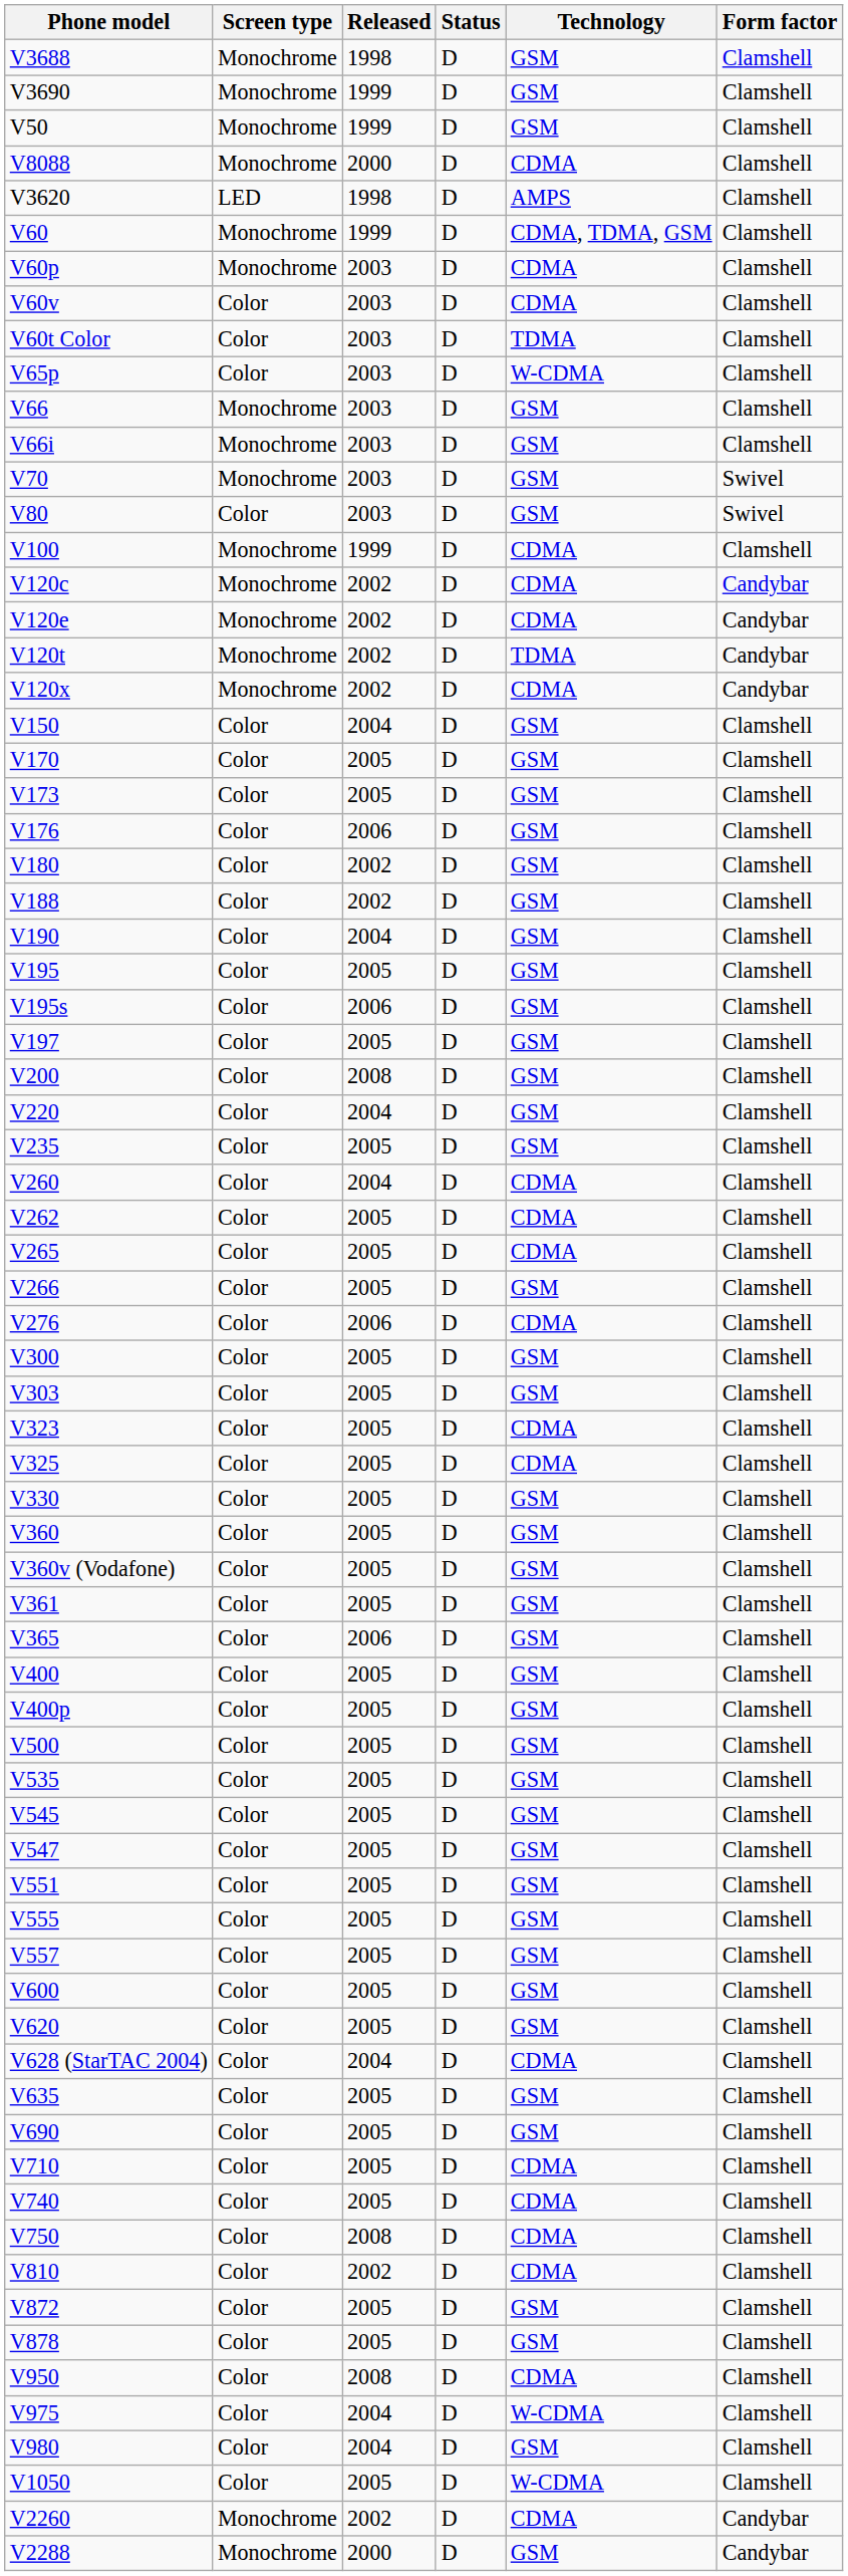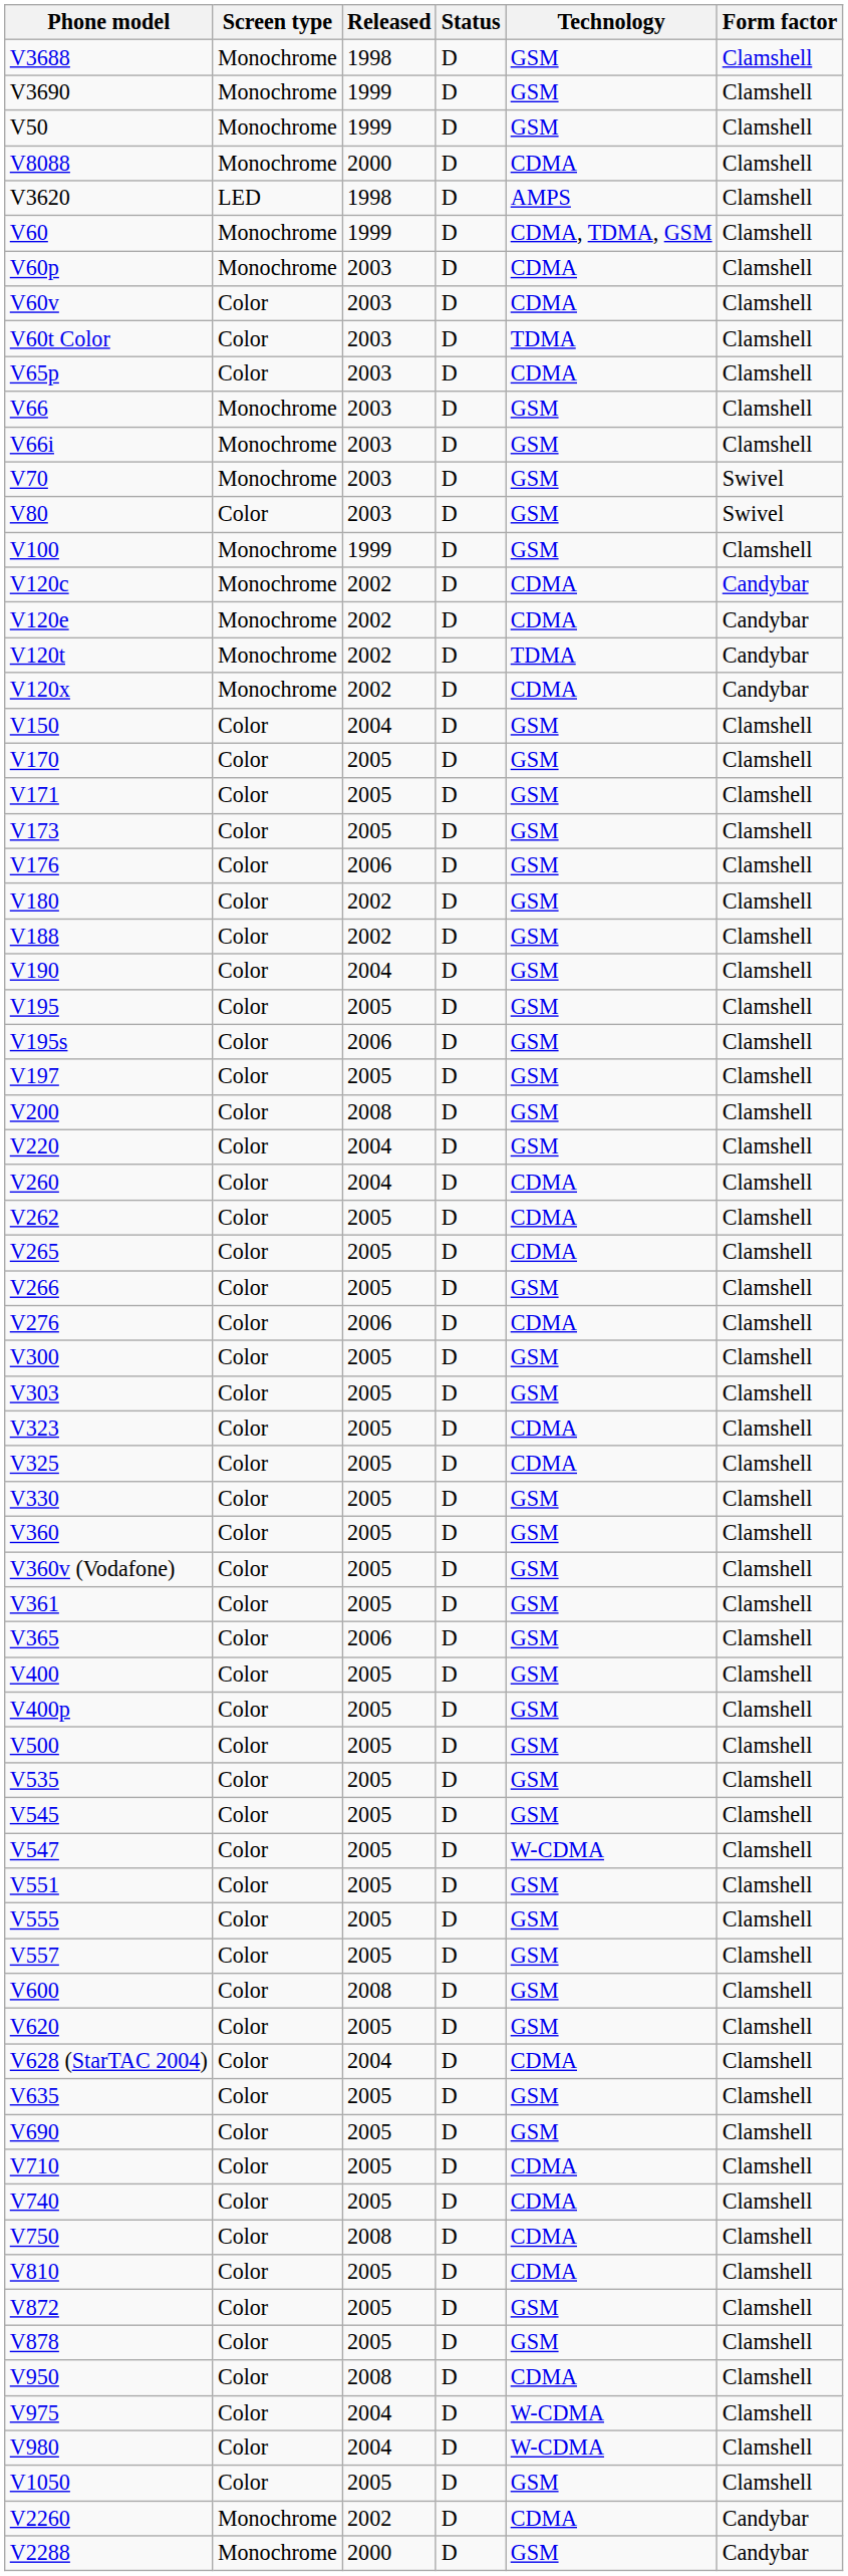V65p | Technology: W-CDMA -> CDMA
V100 | Technology: CDMA -> GSM
+ row: V171 | Color | 2005 | D | GSM | Clamshell
- row: V235 | Color | 2005 | D | GSM | Clamshell
V547 | Technology: GSM -> W-CDMA
V600 | Released: 2005 -> 2008
V810 | Released: 2002 -> 2005
V980 | Technology: GSM -> W-CDMA
V1050 | Technology: W-CDMA -> GSM
